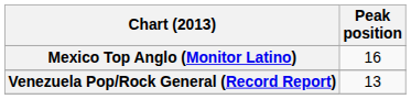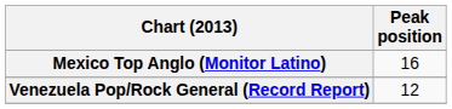Venezuela Pop/Rock General (Record Report) | Peak position: 13 -> 12
